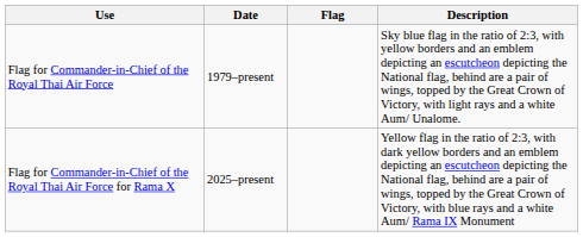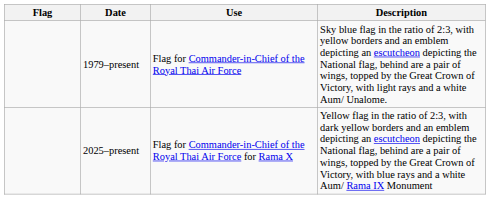columns swapped: Flag <-> Use
